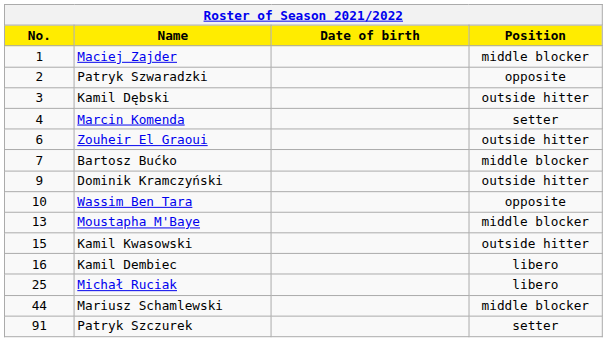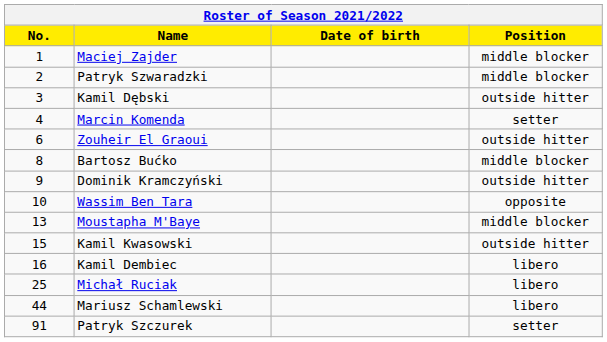Patryk Szwaradzki | Position: opposite -> middle blocker
Bartosz Bućko | No.: 7 -> 8
Mariusz Schamlewski | Position: middle blocker -> libero
